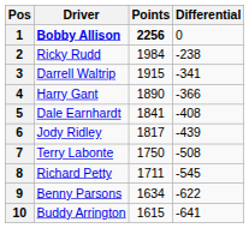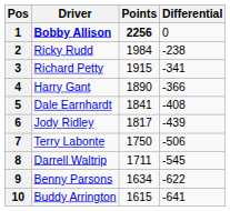3 | Driver: Darrell Waltrip -> Richard Petty
7 | Differential: -508 -> -506
8 | Driver: Richard Petty -> Darrell Waltrip
